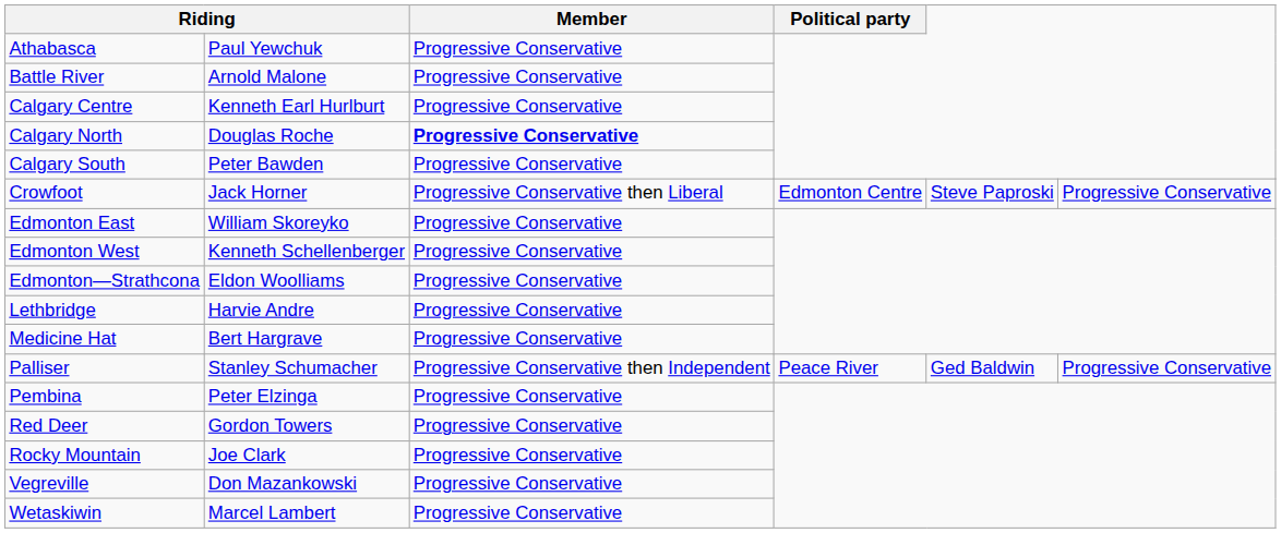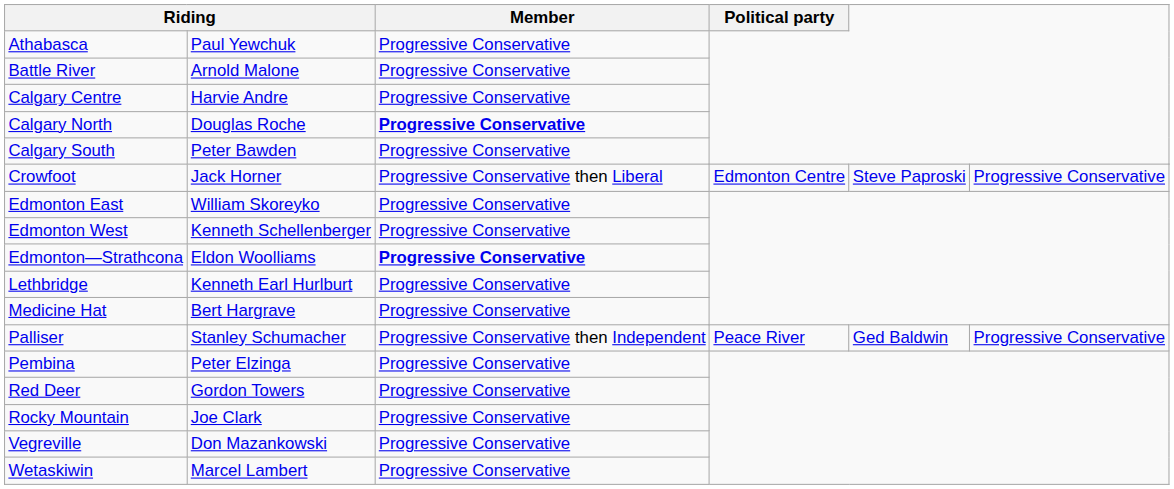Calgary Centre | column 2: Kenneth Earl Hurlburt -> Harvie Andre
Edmonton—Strathcona | Member: normal -> bold
Lethbridge | column 2: Harvie Andre -> Kenneth Earl Hurlburt
